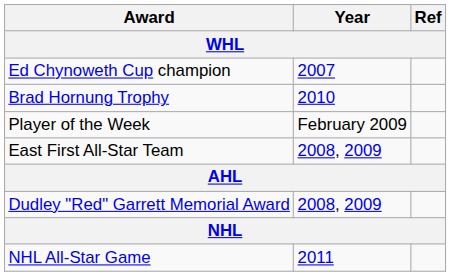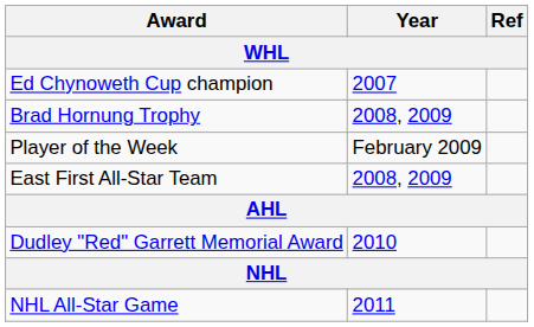Brad Hornung Trophy | Year: 2010 -> 2008, 2009
Dudley "Red" Garrett Memorial Award | Year: 2008, 2009 -> 2010
